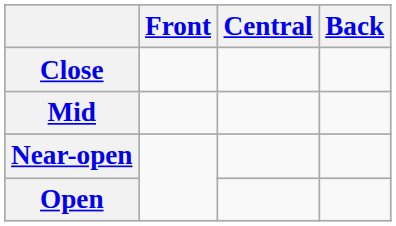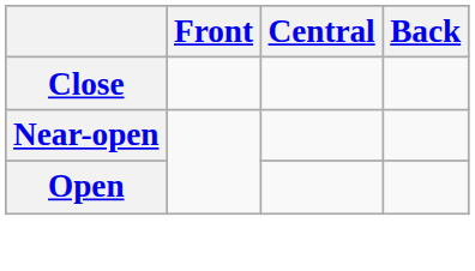- row: Mid
